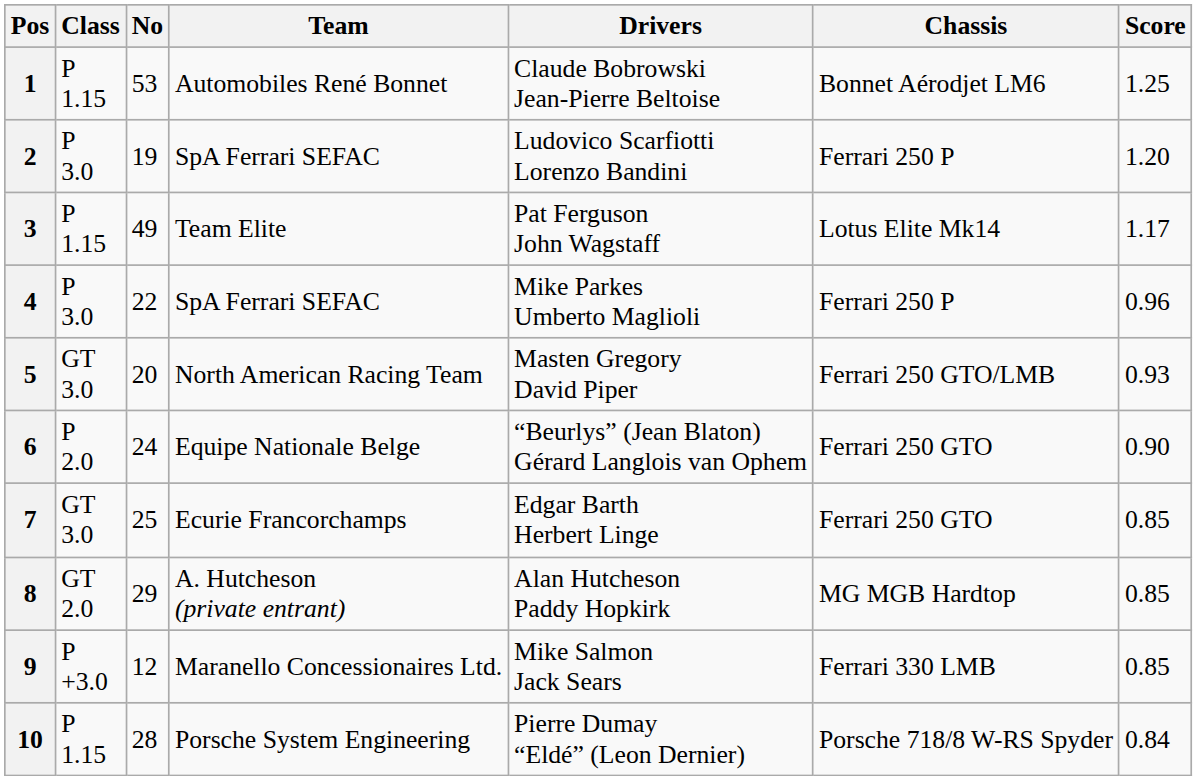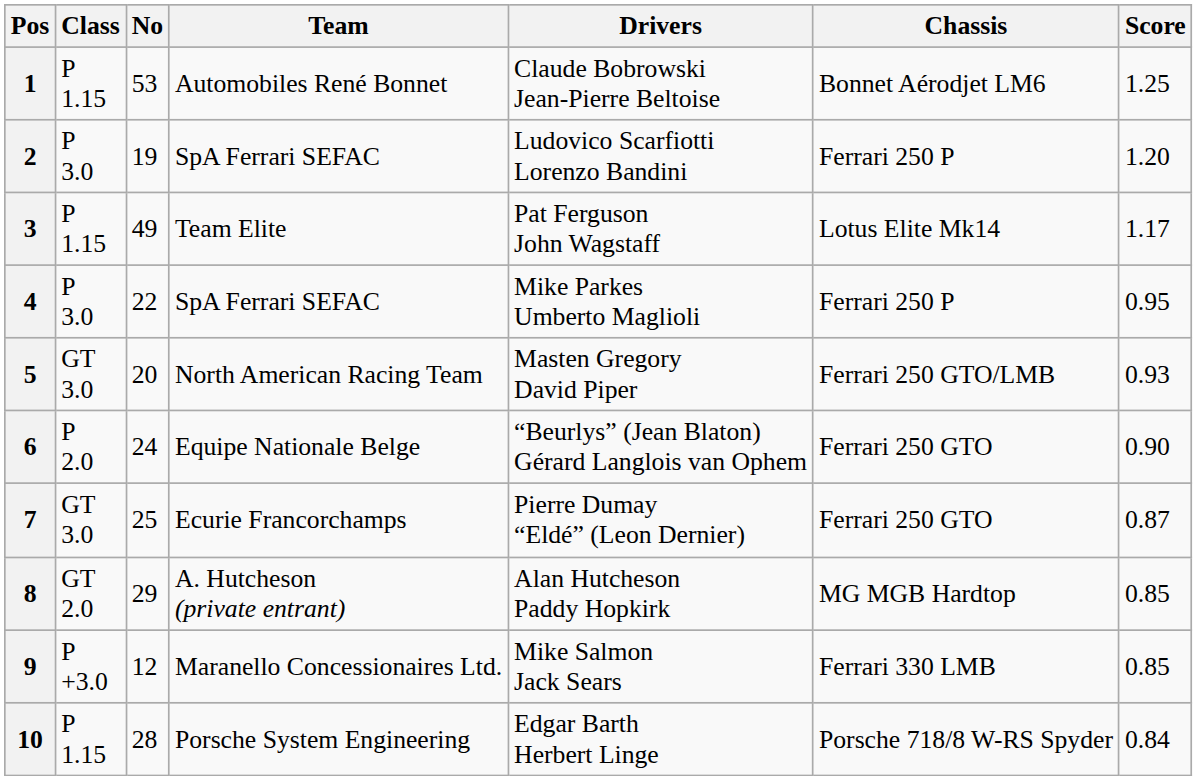4 | Score: 0.96 -> 0.95
7 | Drivers: Edgar Barth Herbert Linge -> Pierre Dumay “Eldé” (Leon Dernier)
7 | Score: 0.85 -> 0.87
10 | Drivers: Pierre Dumay “Eldé” (Leon Dernier) -> Edgar Barth Herbert Linge
